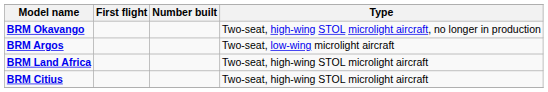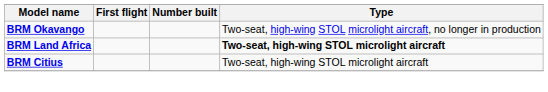- row: BRM Argos | Two-seat, low-wing microlight aircraft
BRM Land Africa | Type: normal -> bold
